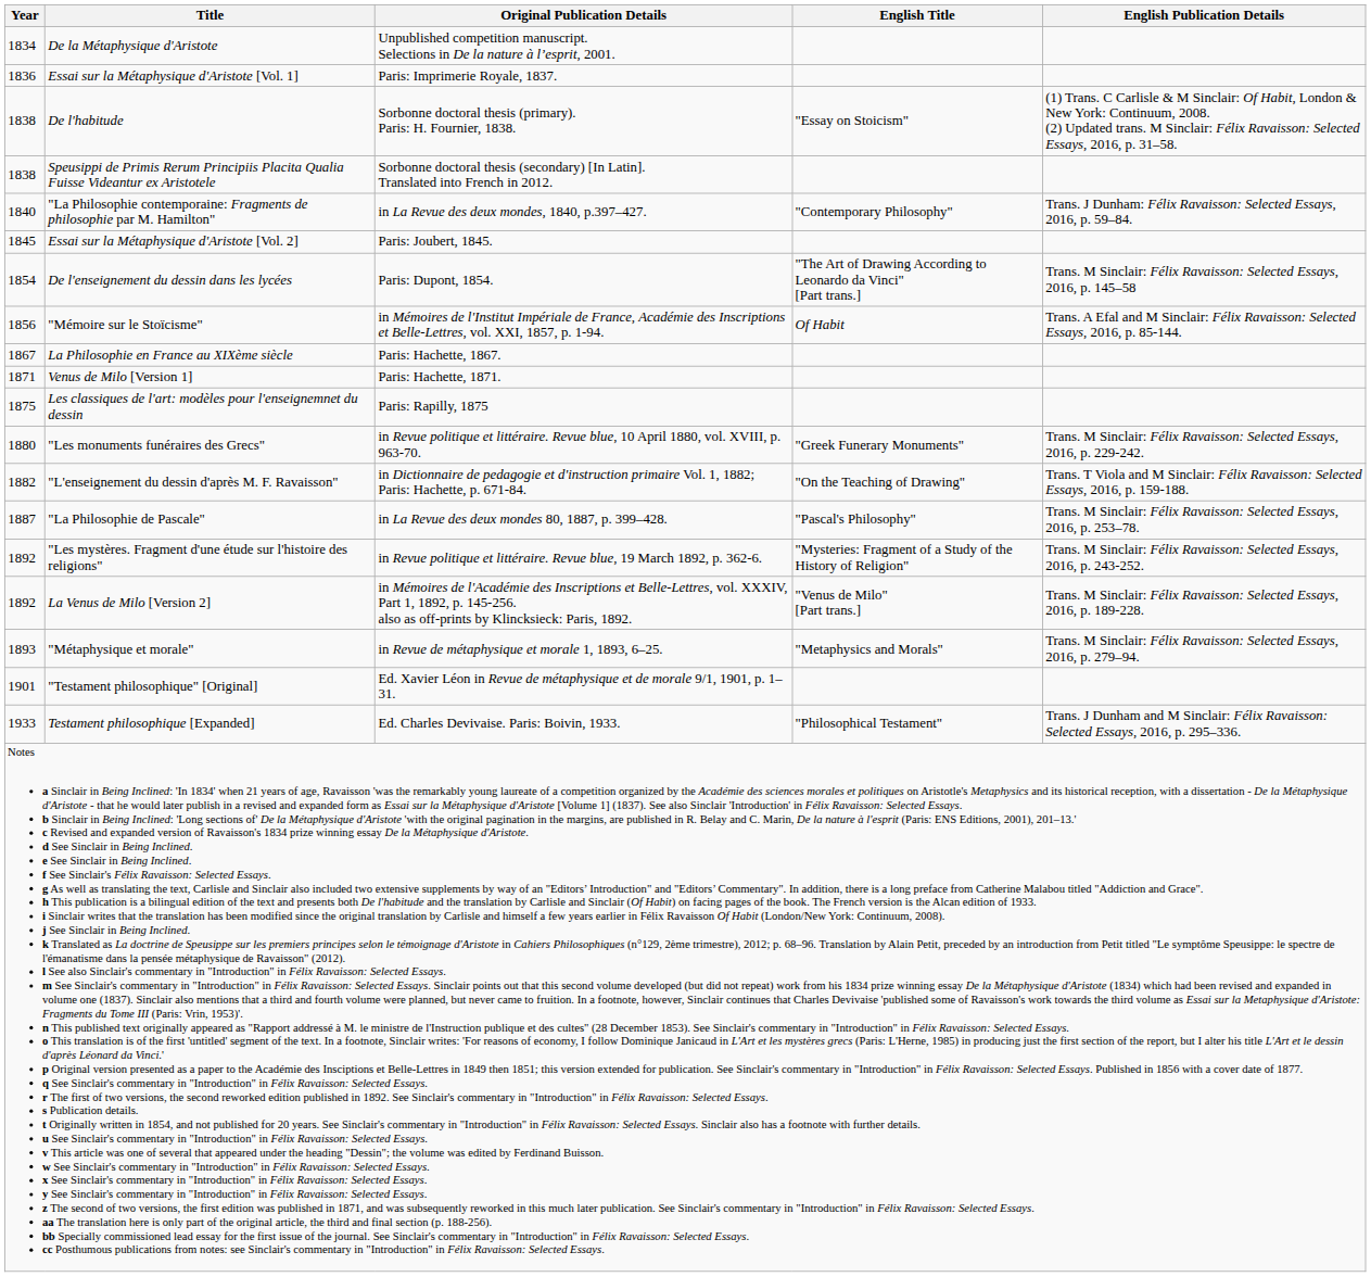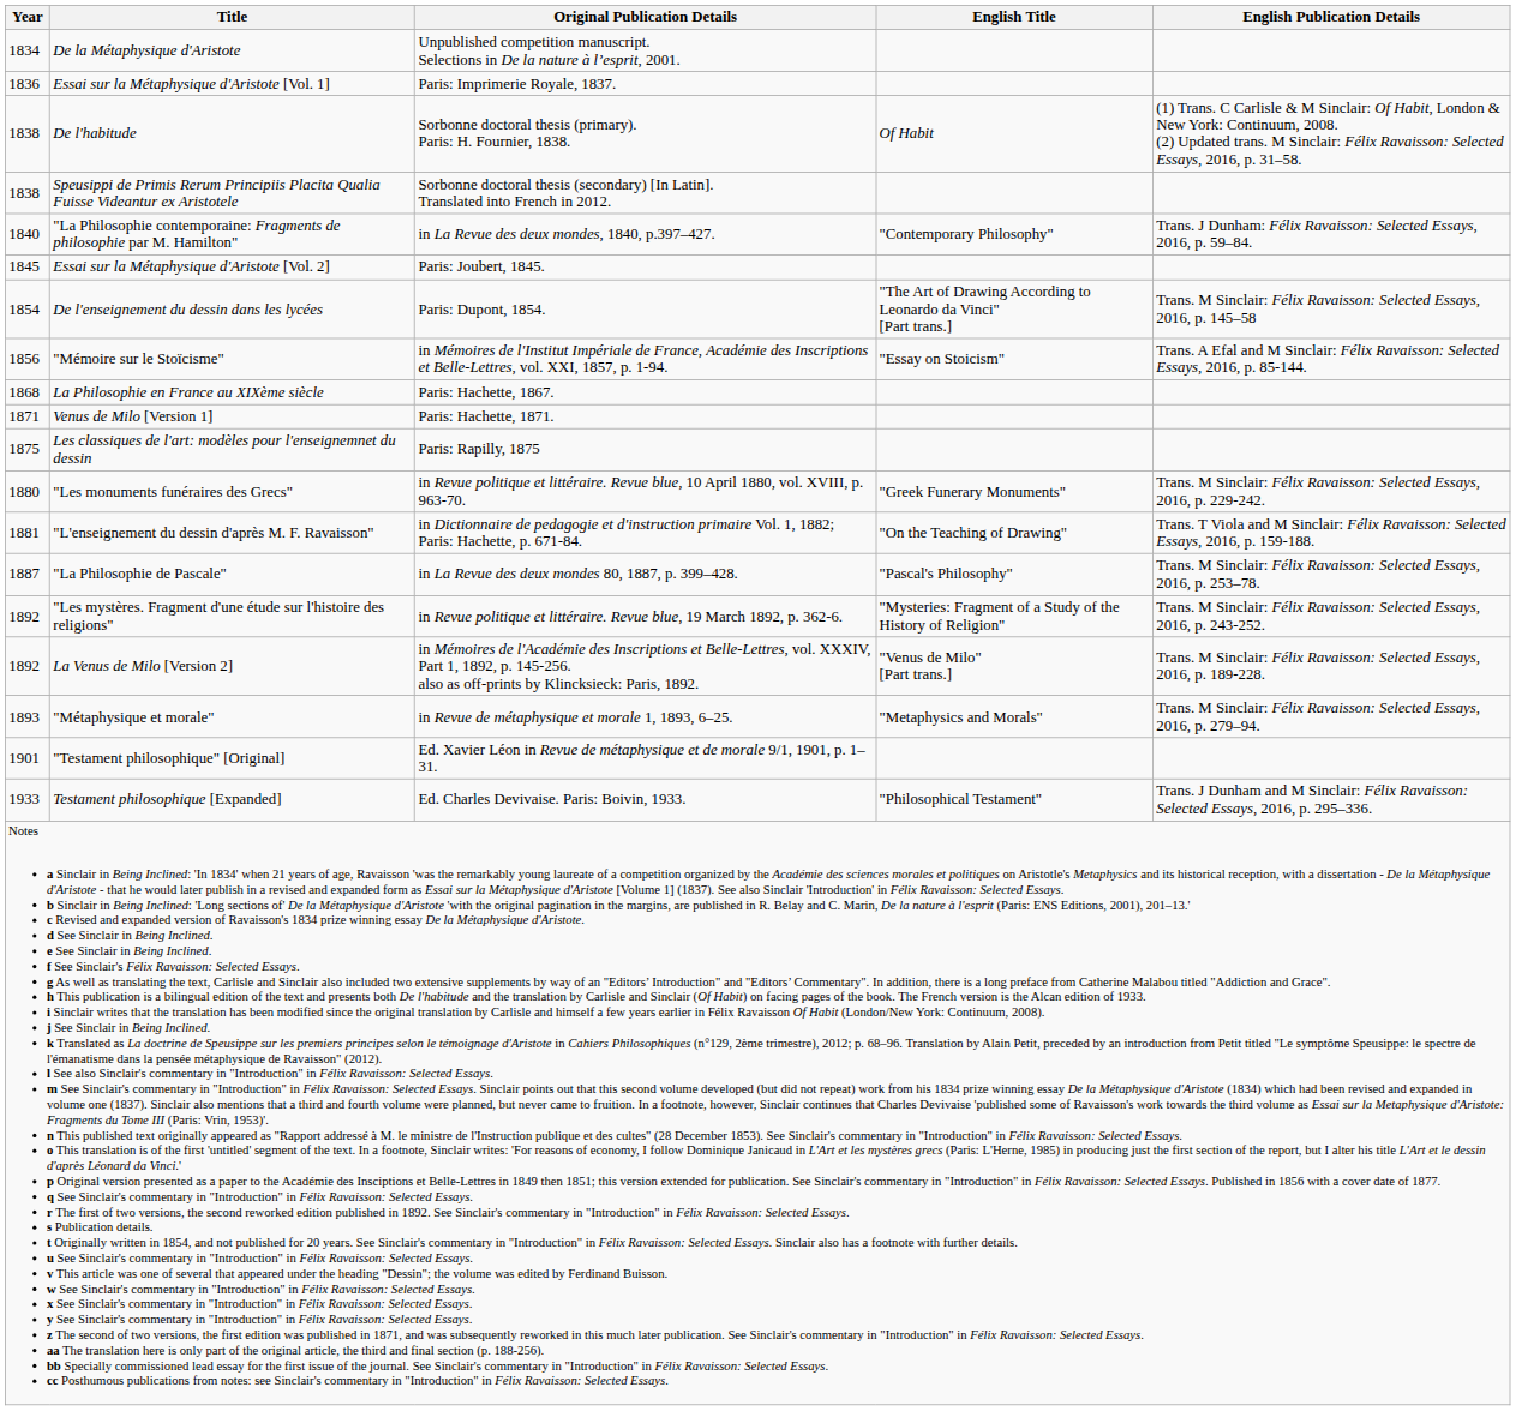De l'habitude | English Title: "Essay on Stoicism" -> Of Habit
"Mémoire sur le Stoïcisme" | English Title: Of Habit -> "Essay on Stoicism"
La Philosophie en France au XIXème siècle | Year: 1867 -> 1868
"L'enseignement du dessin d'après M. F. Ravaisson" | Year: 1882 -> 1881
